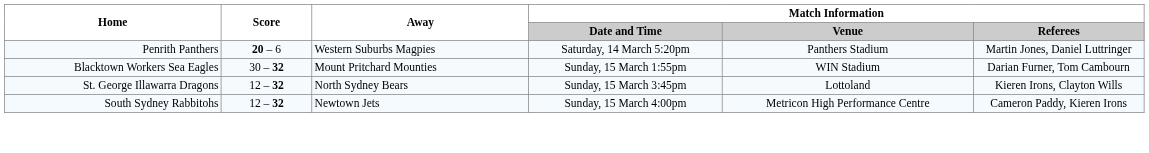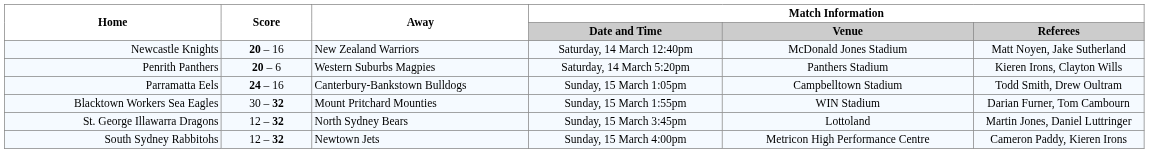+ row: Newcastle Knights | 20 – 16 | New Zealand Warriors | Saturday, 14 March 12:40pm | McDonald Jones Stadium | Matt Noyen, Jake Sutherland
Penrith Panthers | Match Information / Referees: Martin Jones, Daniel Luttringer -> Kieren Irons, Clayton Wills
+ row: Parramatta Eels | 24 – 16 | Canterbury-Bankstown Bulldogs | Sunday, 15 March 1:05pm | Campbelltown Stadium | Todd Smith, Drew Oultram
St. George Illawarra Dragons | Match Information / Referees: Kieren Irons, Clayton Wills -> Martin Jones, Daniel Luttringer
